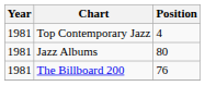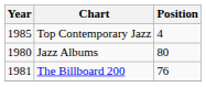Top Contemporary Jazz | Year: 1981 -> 1985
Jazz Albums | Year: 1981 -> 1980
